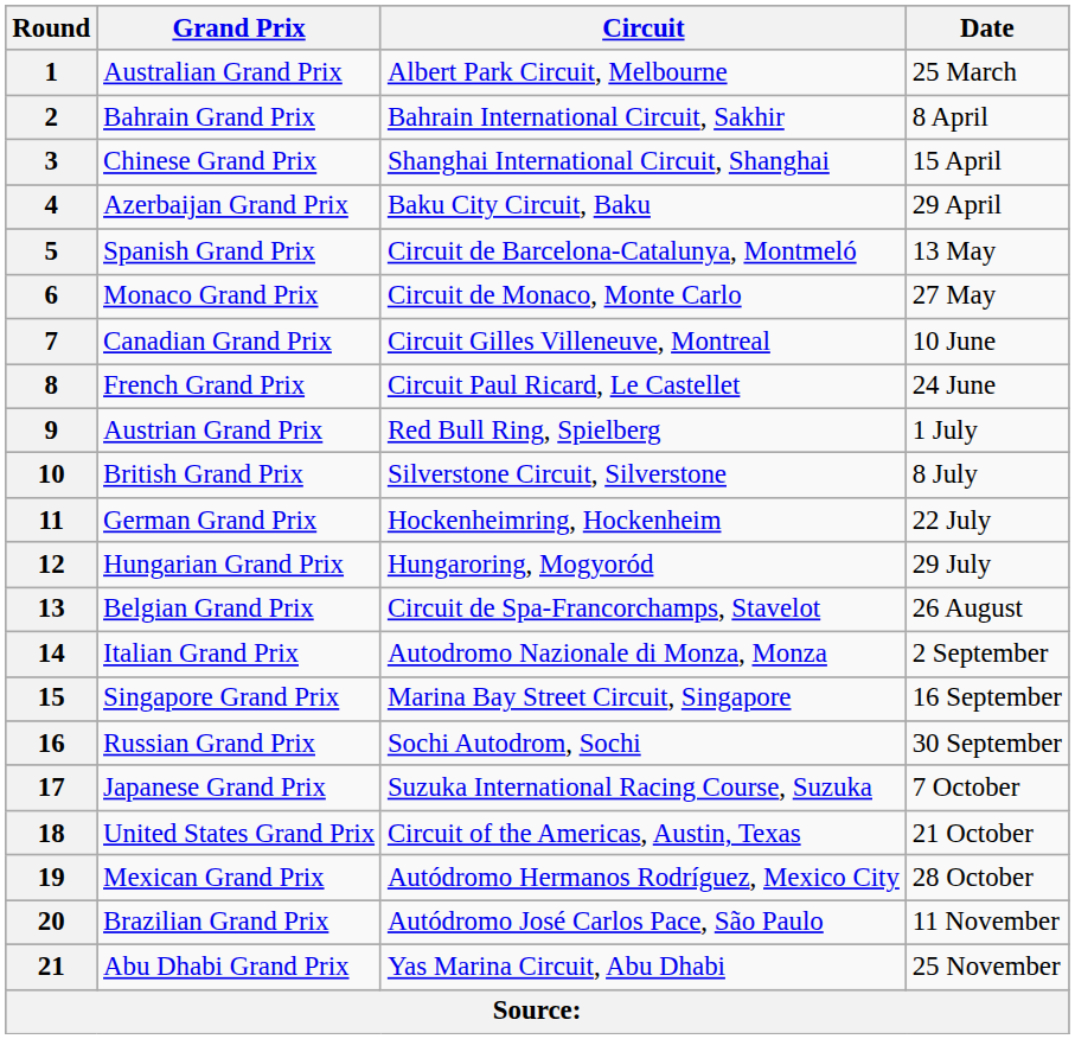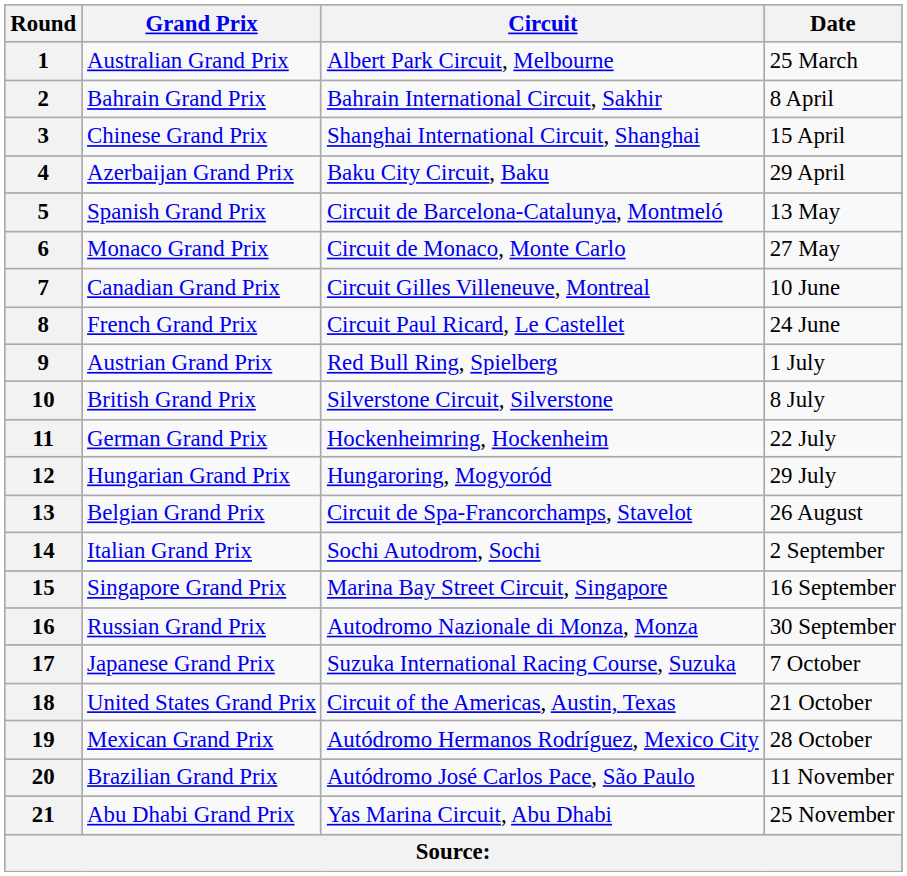14 | Circuit: Autodromo Nazionale di Monza, Monza -> Sochi Autodrom, Sochi
16 | Circuit: Sochi Autodrom, Sochi -> Autodromo Nazionale di Monza, Monza
